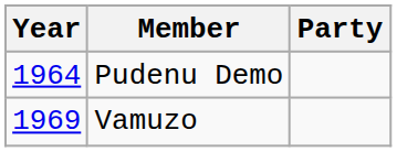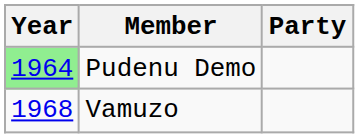Pudenu Demo | Year: no background -> lightgreen background
Vamuzo | Year: 1969 -> 1968
